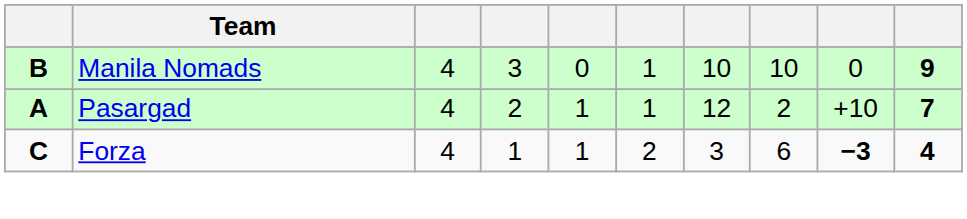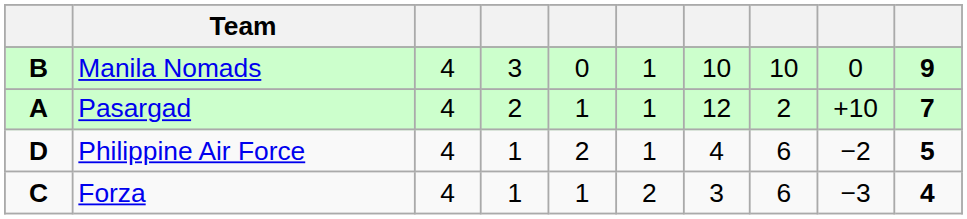+ row: D | Philippine Air Force | 4 | 1 | 2 | 1 | 4 | 6 | −2 | 5
Forza | column 9: bold -> normal
